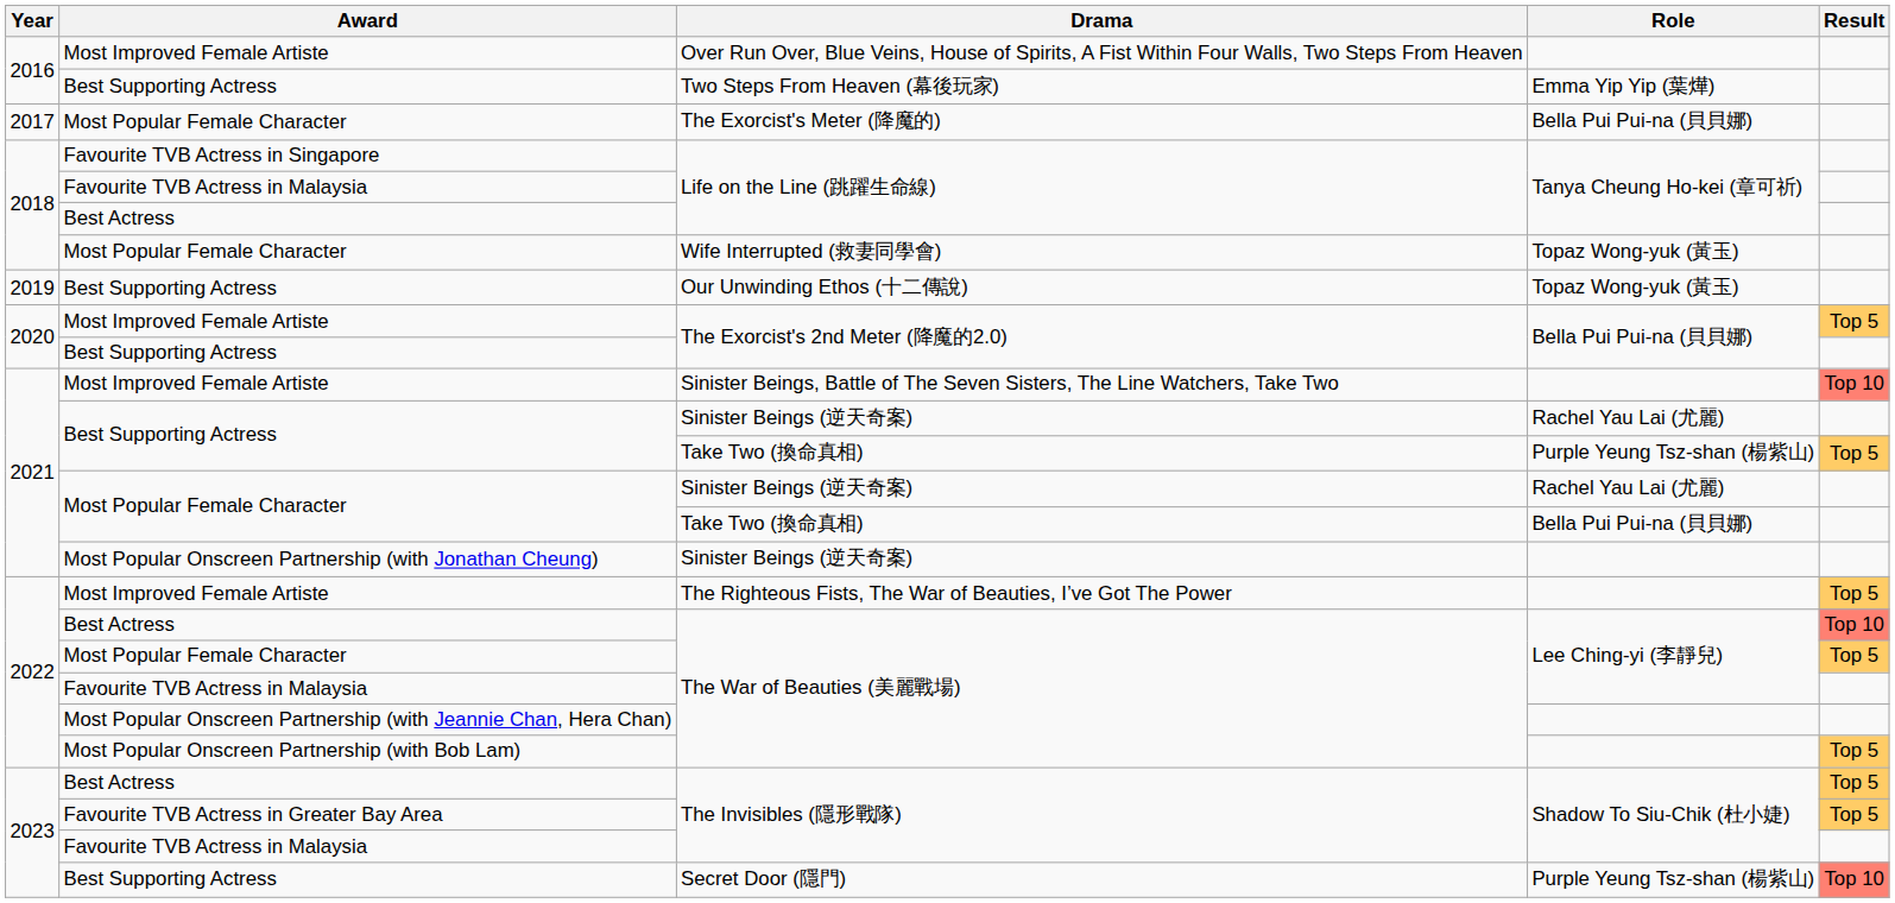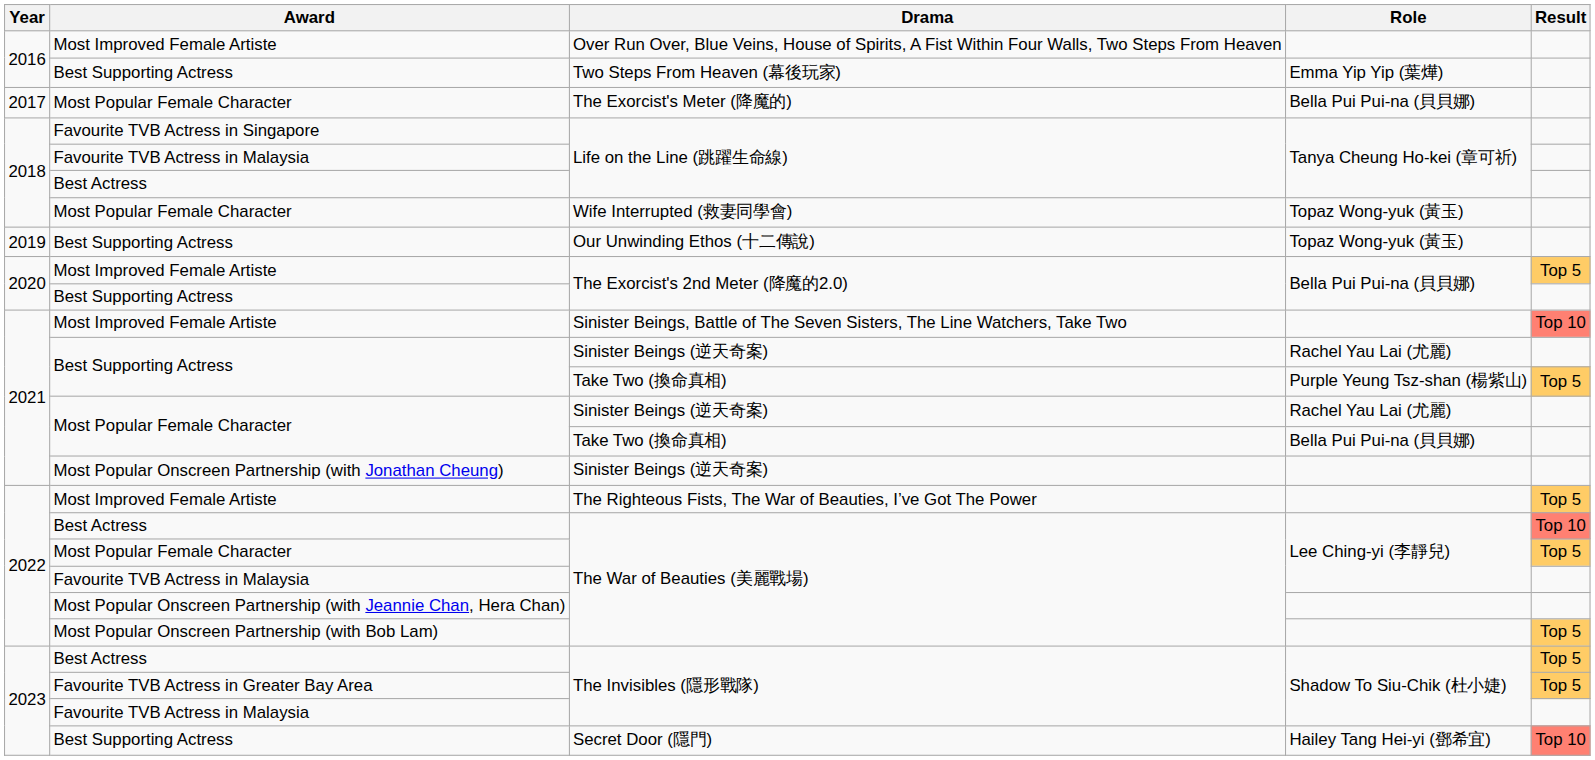Secret Door (隱門) | Role: Purple Yeung Tsz-shan (楊紫山) -> Hailey Tang Hei-yi (鄧希宜)
